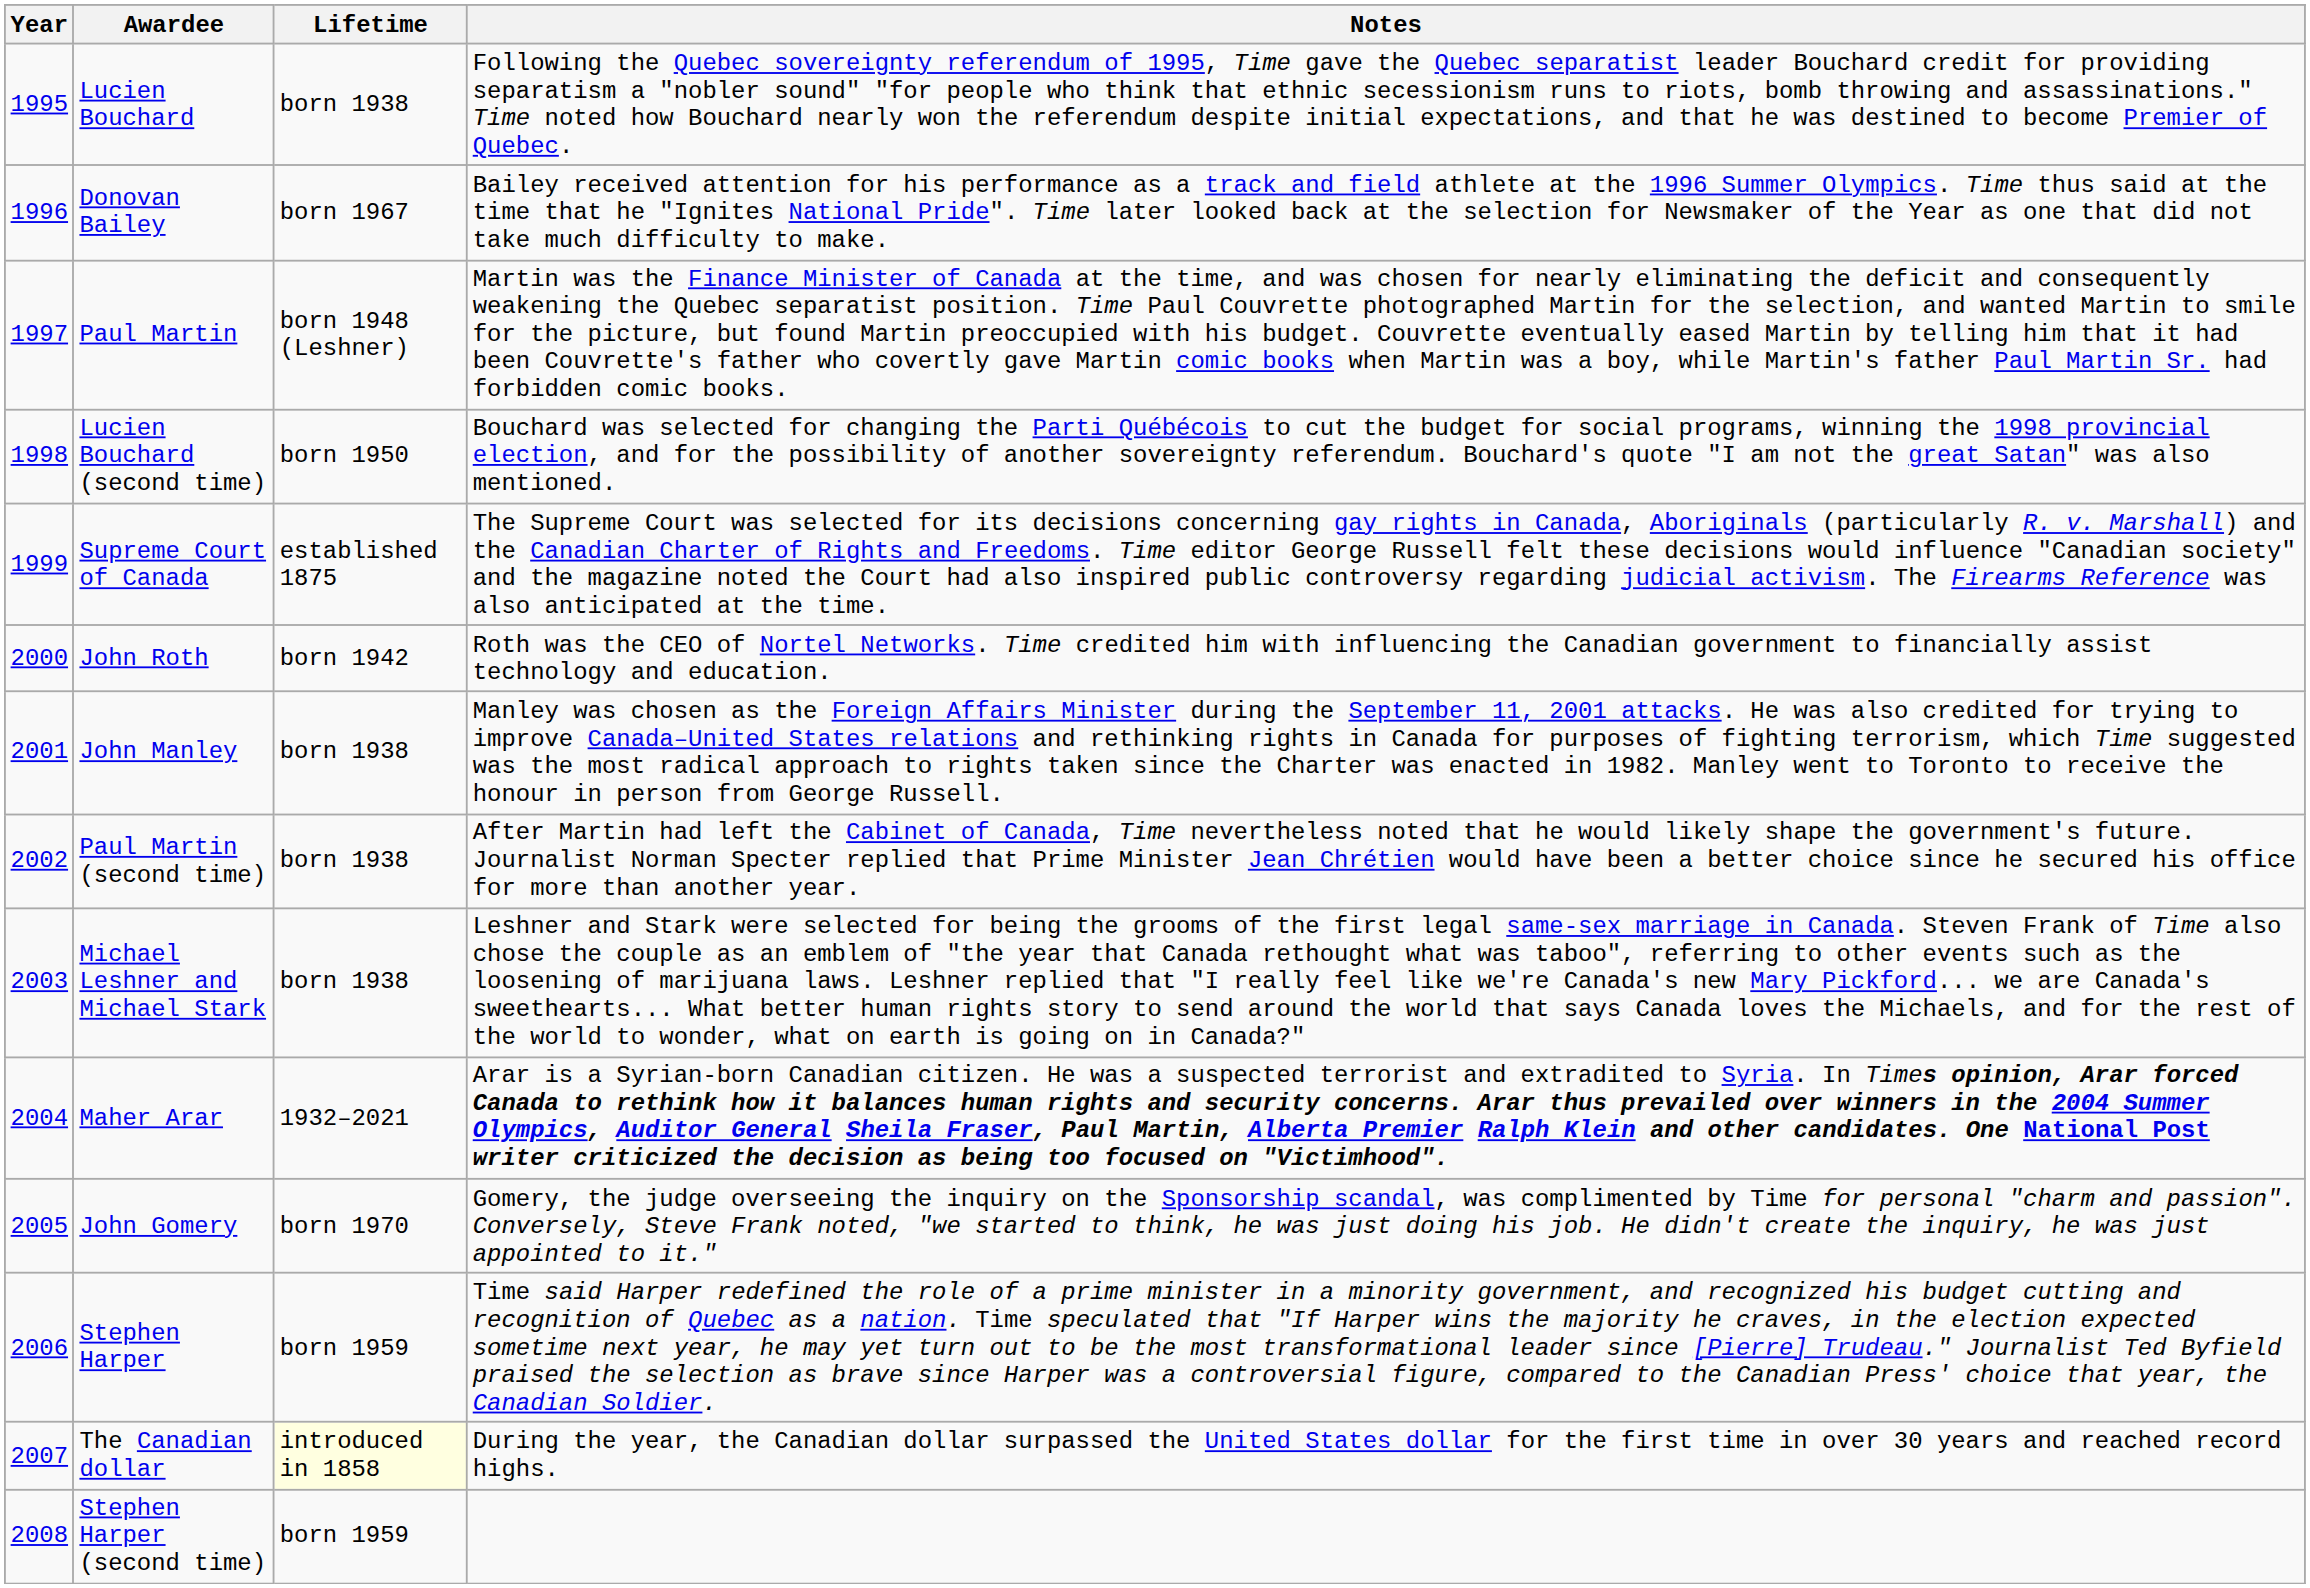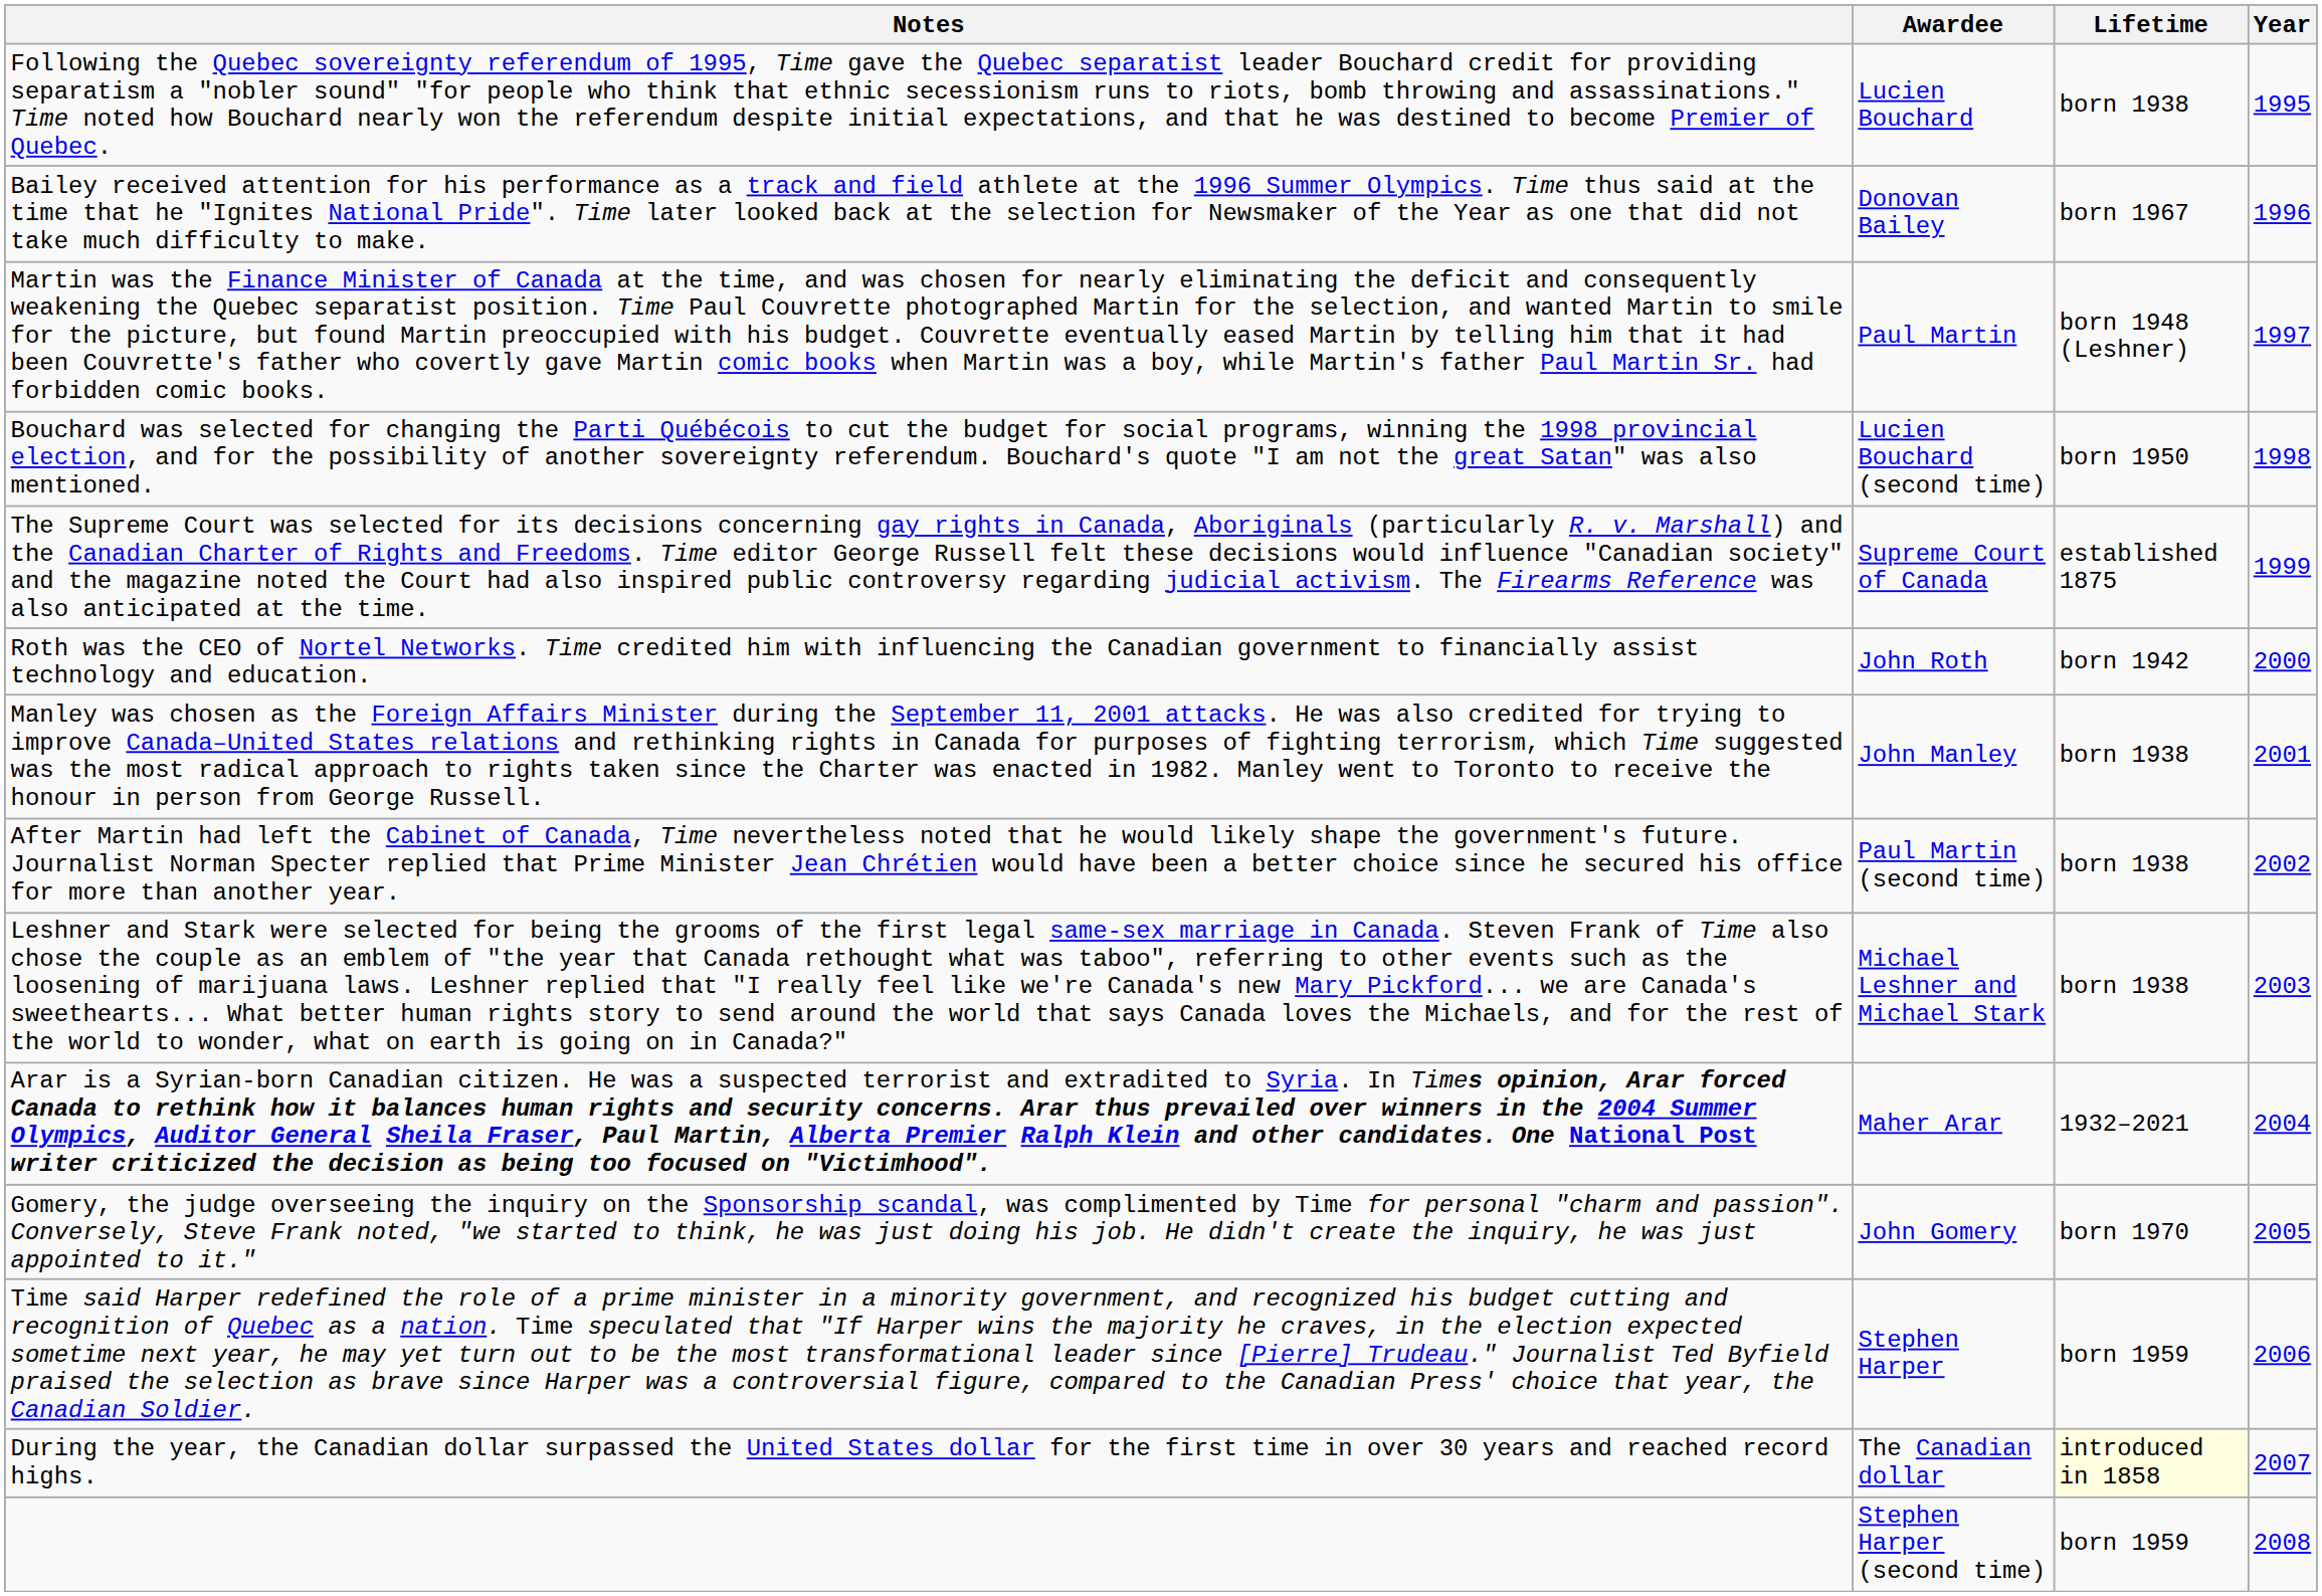columns swapped: Year <-> Notes
